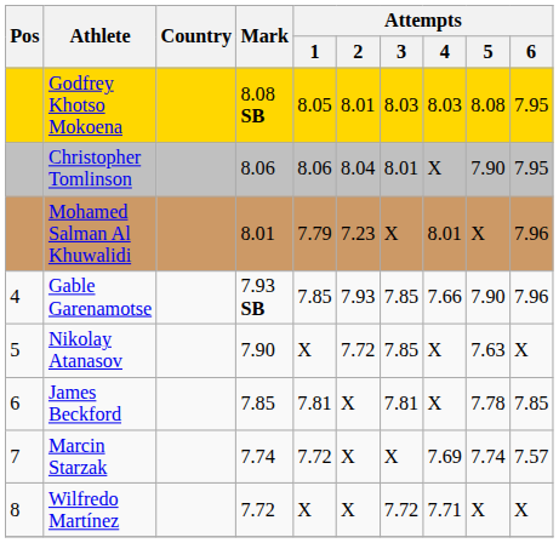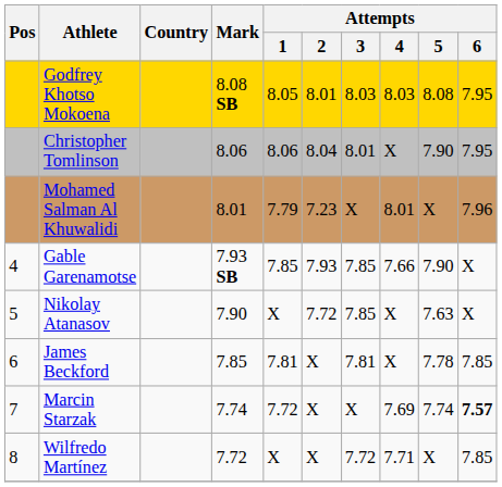Gable Garenamotse | Attempts / 6: 7.96 -> X
Marcin Starzak | Attempts / 6: normal -> bold
Wilfredo Martínez | Attempts / 6: X -> 7.85
